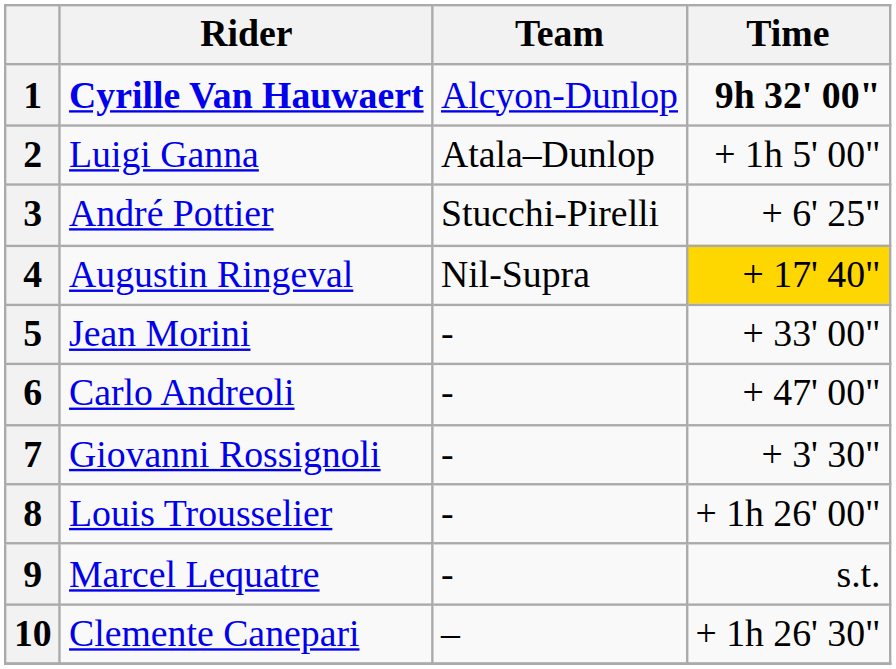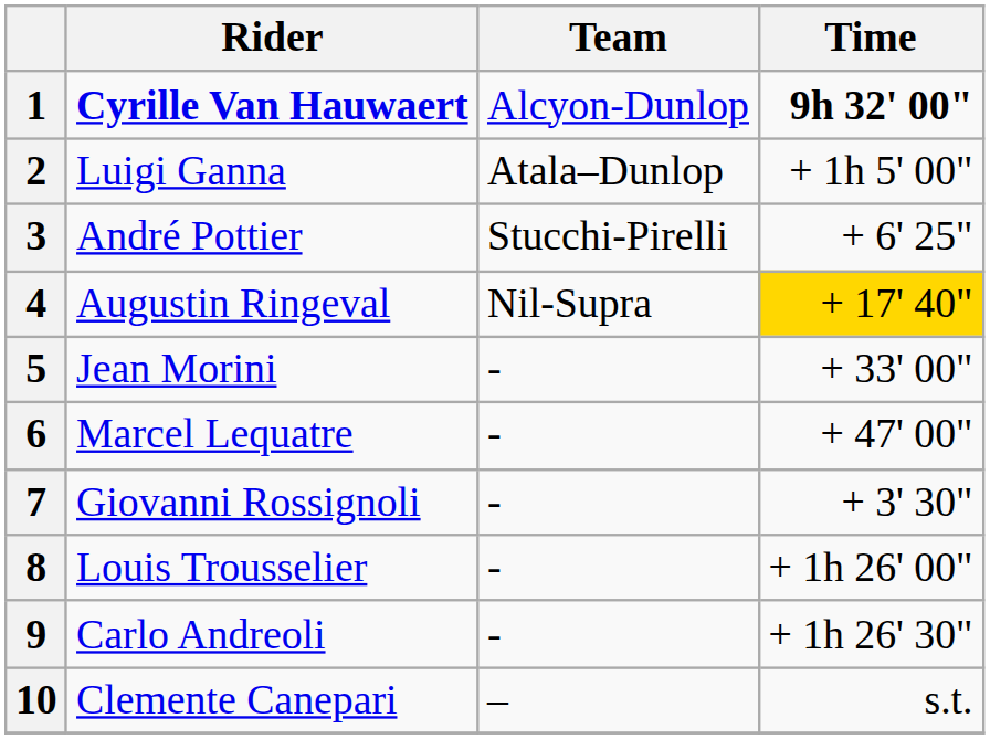6 | Rider: Carlo Andreoli -> Marcel Lequatre
9 | Rider: Marcel Lequatre -> Carlo Andreoli
9 | Time: s.t. -> + 1h 26' 30"
10 | Time: + 1h 26' 30" -> s.t.
